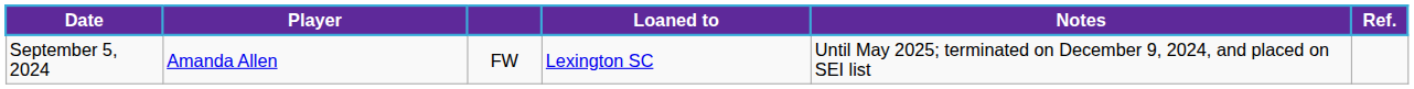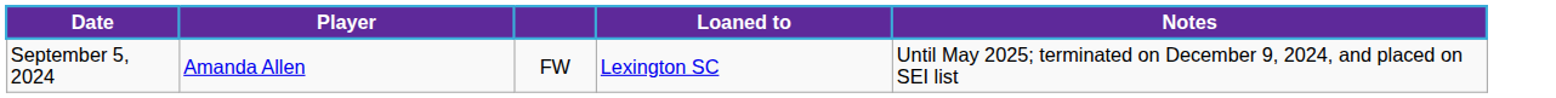- column: Ref.
